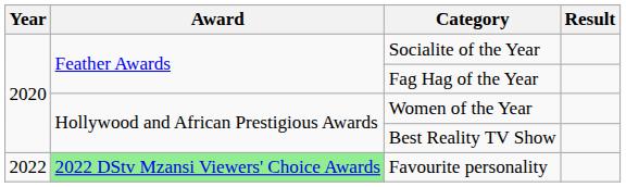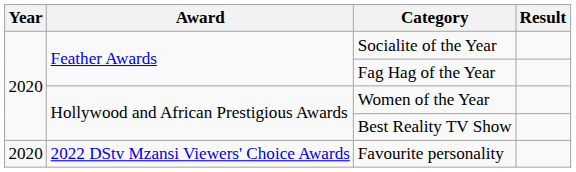Favourite personality | Year: 2022 -> 2020
Favourite personality | Award: lightgreen background -> no background
